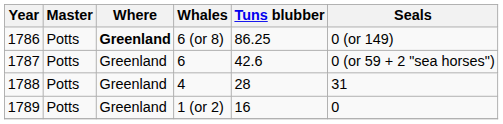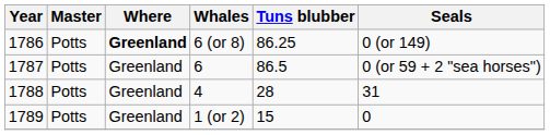6 | Tuns blubber: 42.6 -> 86.5
1 (or 2) | Tuns blubber: 16 -> 15
